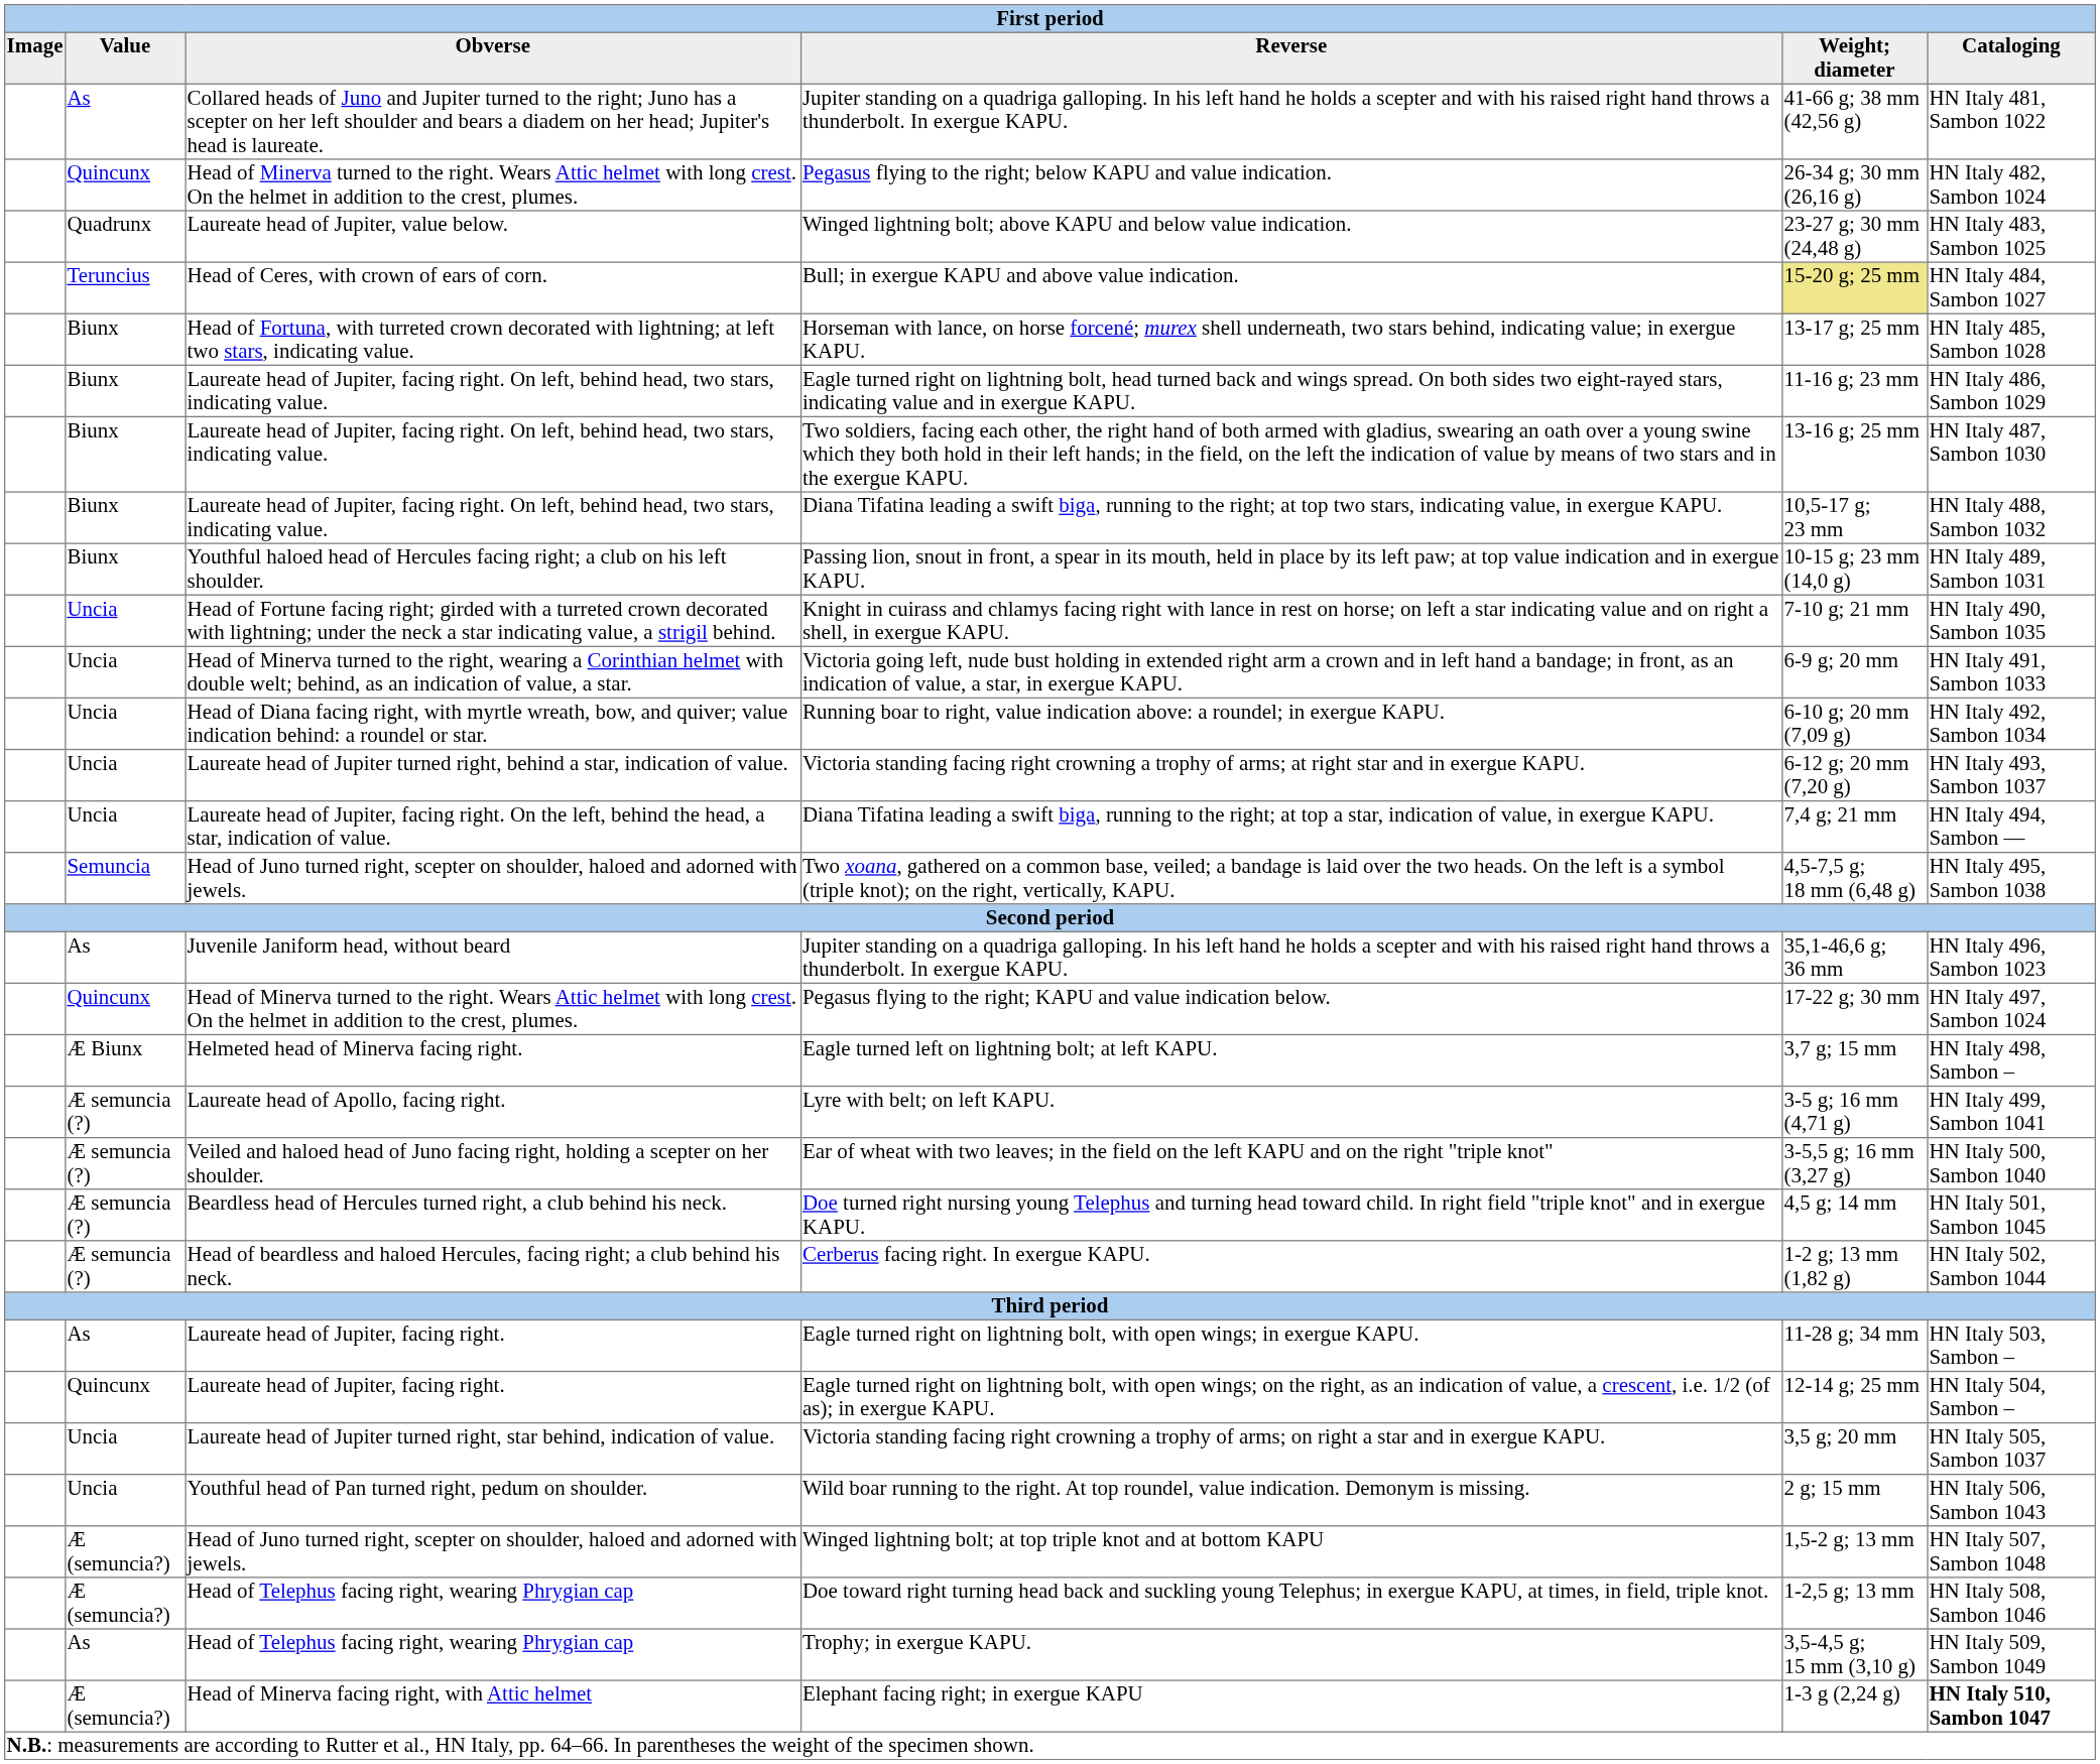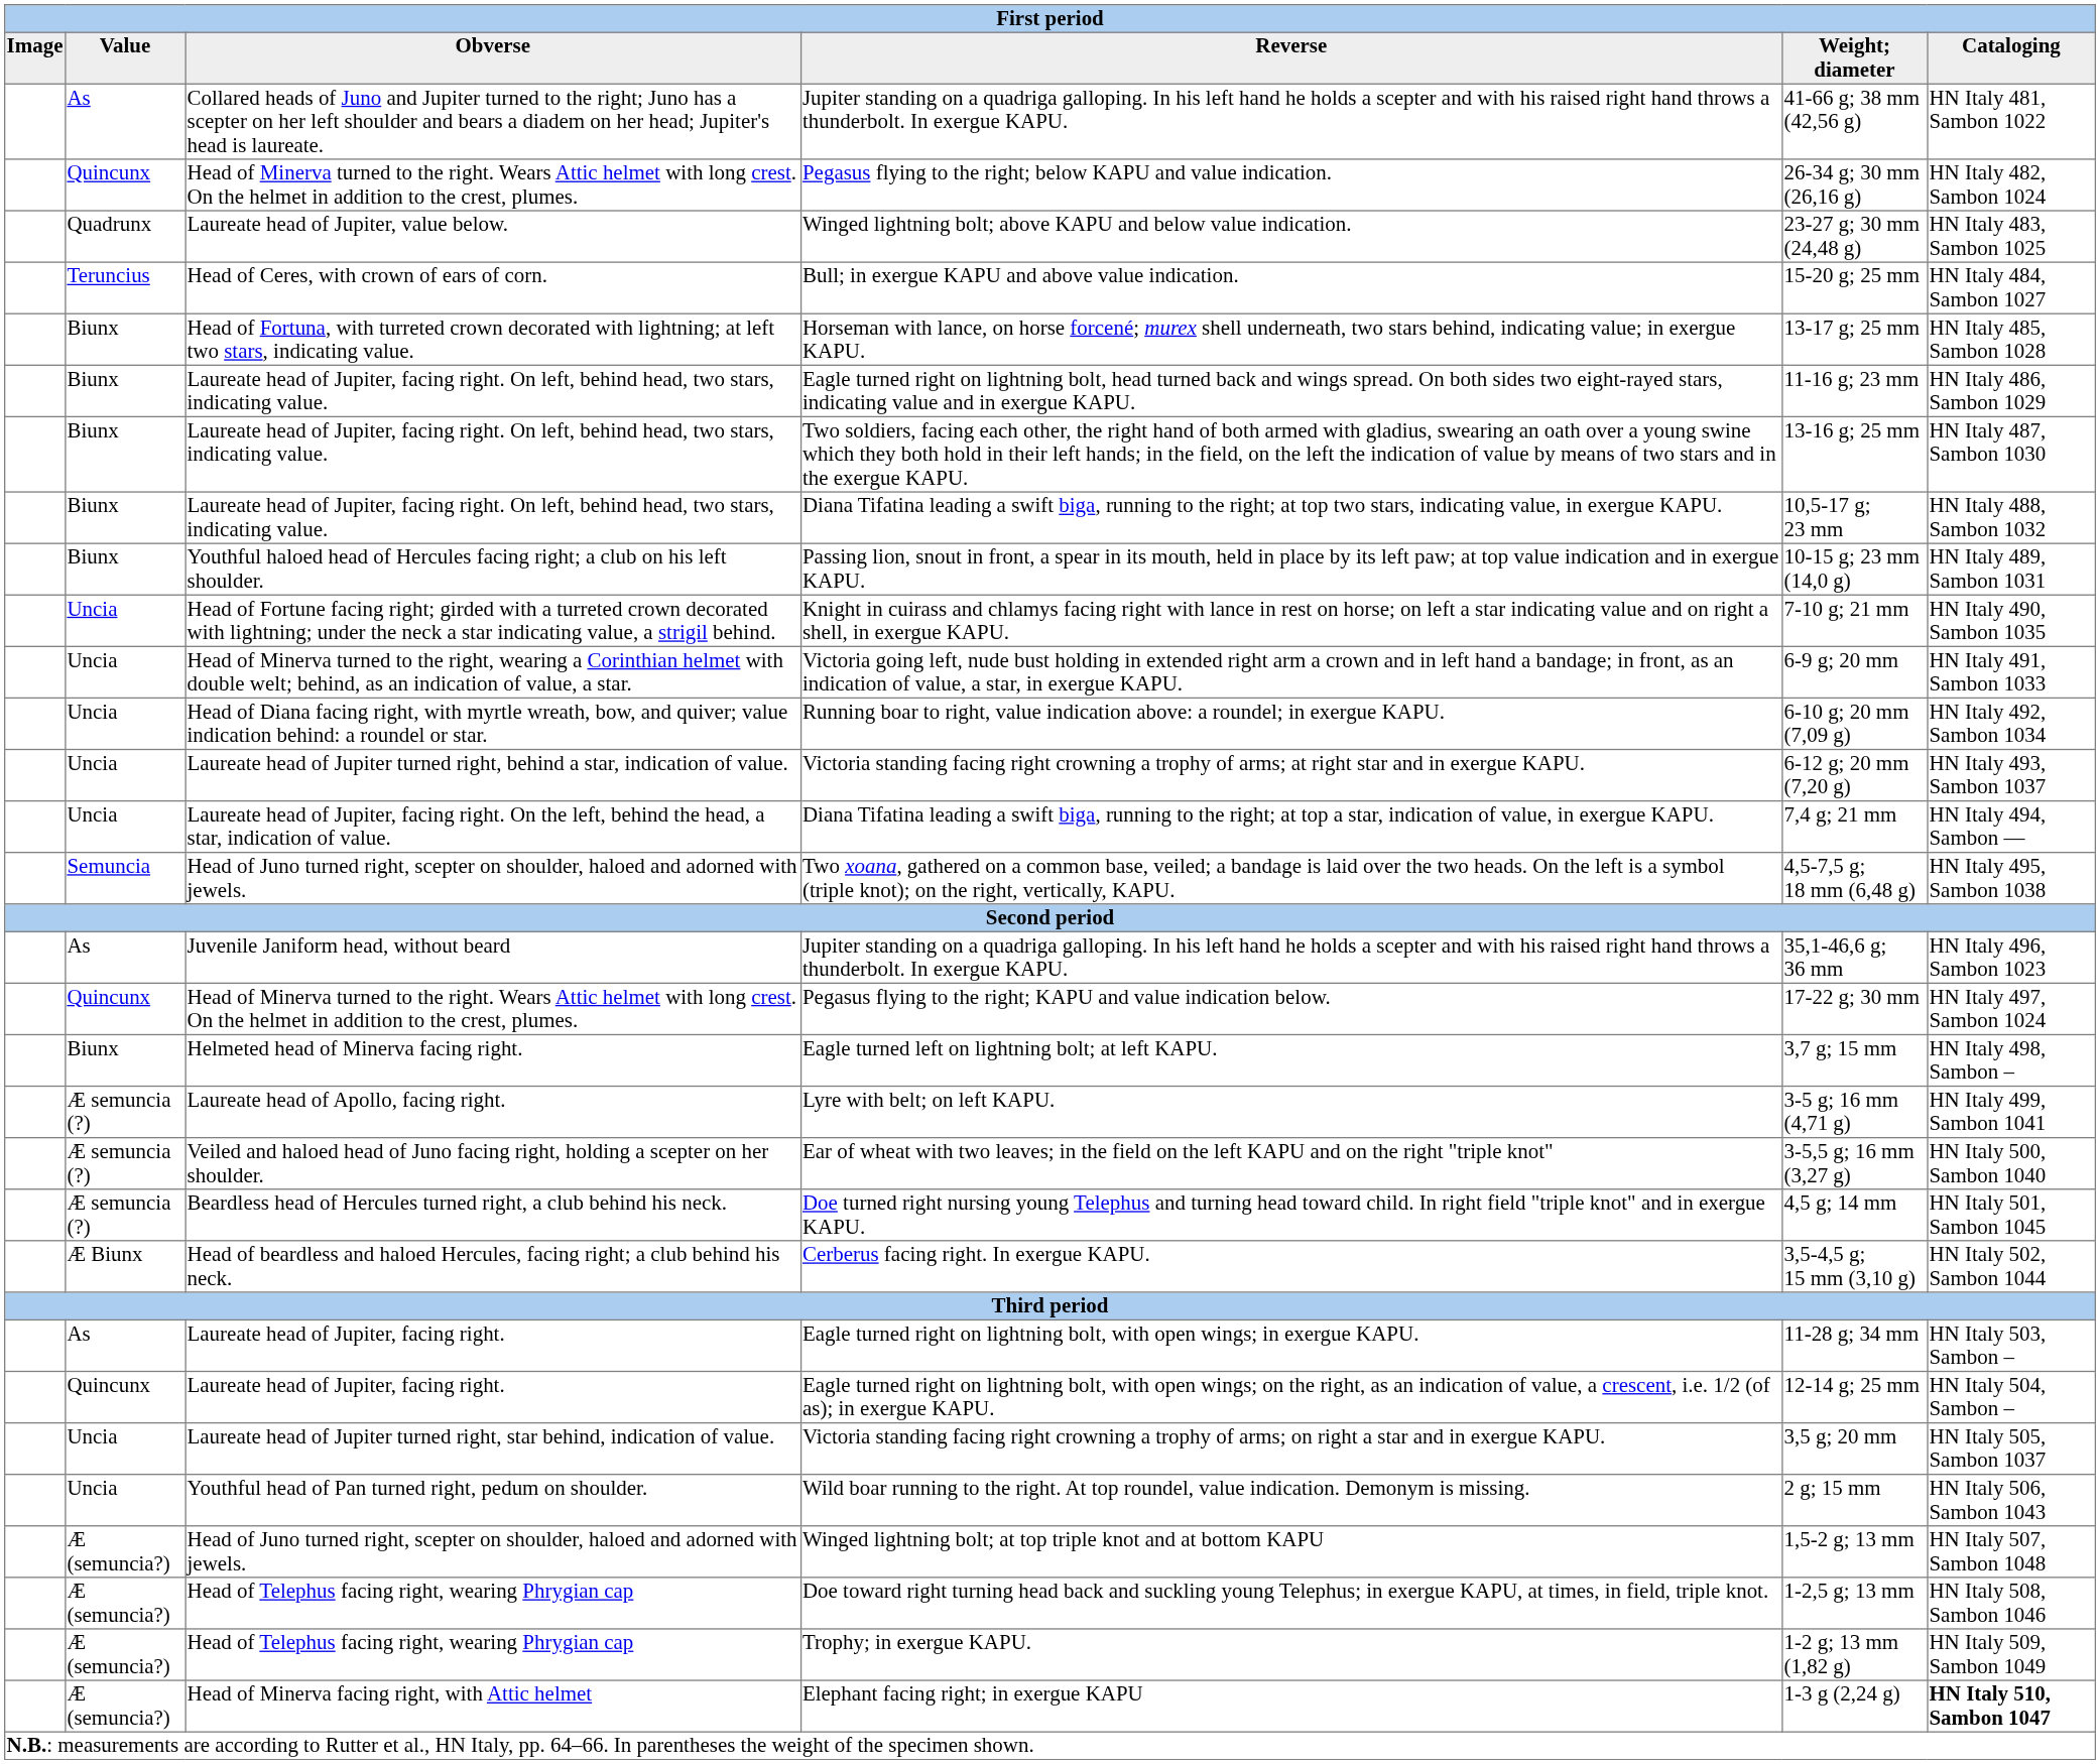Bull; in exergue KAPU and above value indication. | Weight; diameter: khaki background -> no background
Eagle turned left on lightning bolt; at left KAPU. | Value: Æ Biunx -> Biunx
Cerberus facing right. In exergue KAPU. | Value: Æ semuncia (?) -> Æ Biunx
Cerberus facing right. In exergue KAPU. | Weight; diameter: 1-2 g; 13 mm (1,82 g) -> 3,5-4,5 g; 15 mm (3,10 g)
Trophy; in exergue KAPU. | Value: As -> Æ (semuncia?)
Trophy; in exergue KAPU. | Weight; diameter: 3,5-4,5 g; 15 mm (3,10 g) -> 1-2 g; 13 mm (1,82 g)
